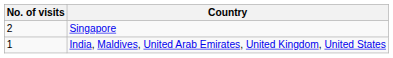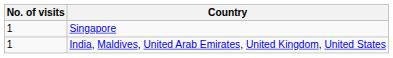Singapore | No. of visits: 2 -> 1
